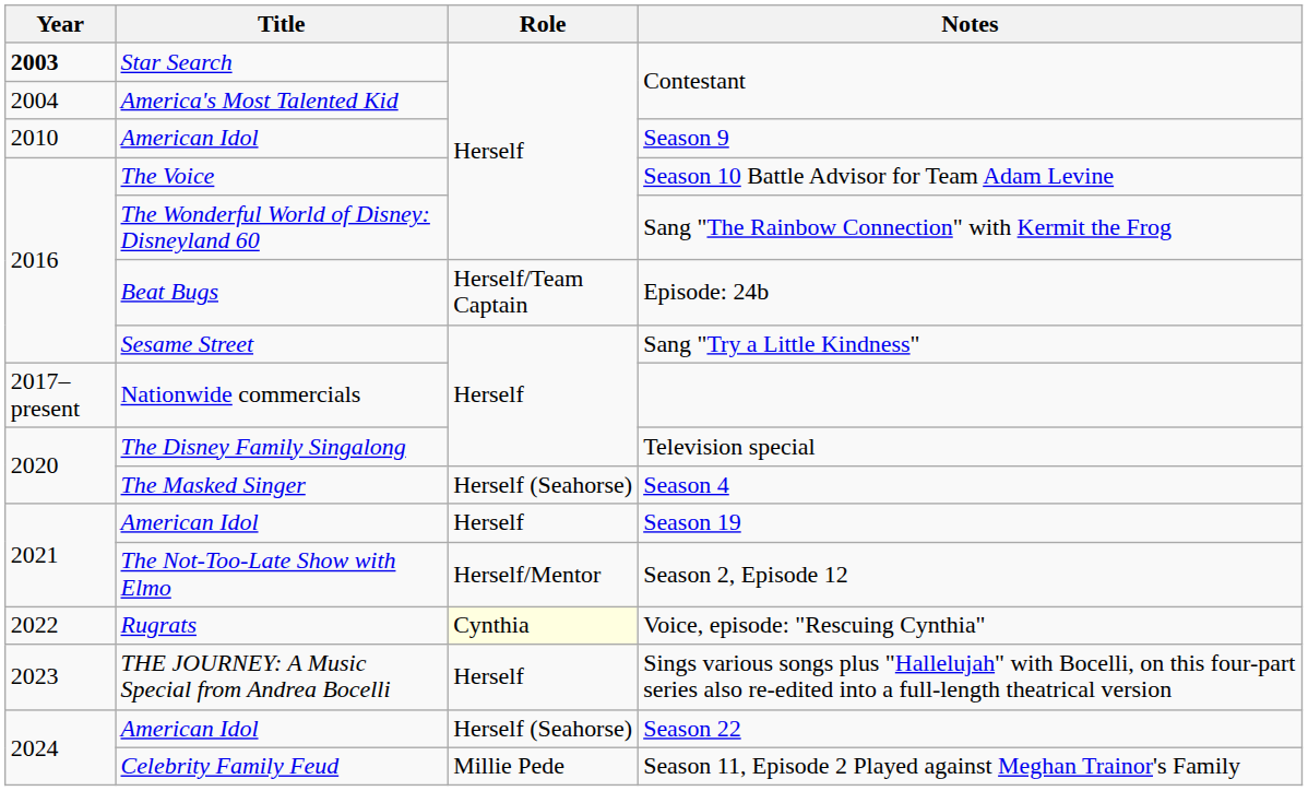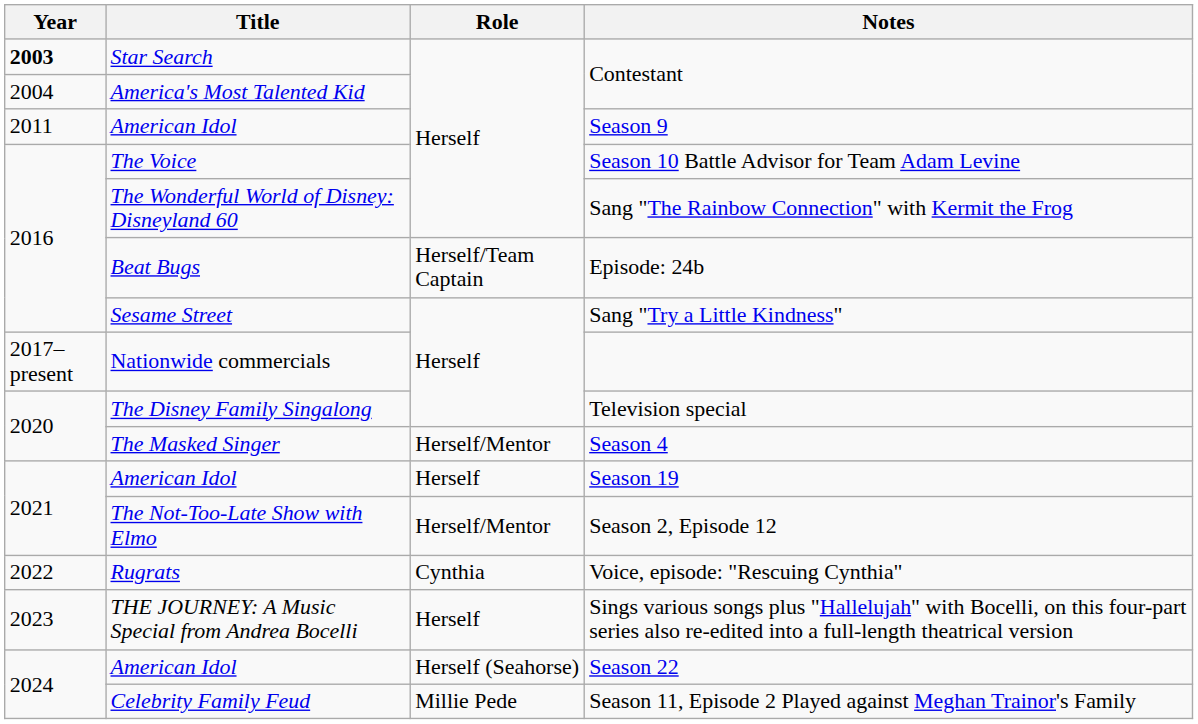Season 9 | Year: 2010 -> 2011
Season 4 | Role: Herself (Seahorse) -> Herself/Mentor
Voice, episode: "Rescuing Cynthia" | Role: lightyellow background -> no background
